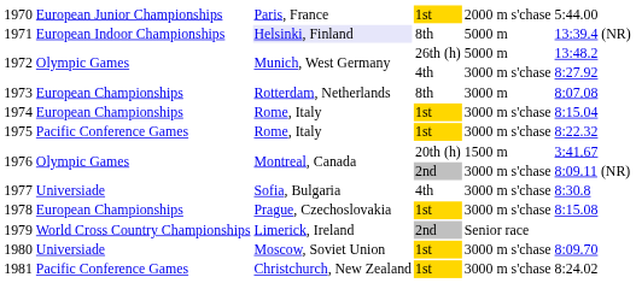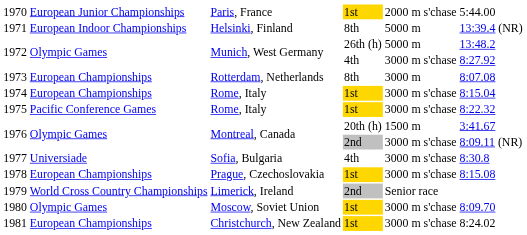1971 | column 3: lavender background -> no background
1980 | column 2: Universiade -> Olympic Games
1981 | column 2: Pacific Conference Games -> European Championships
